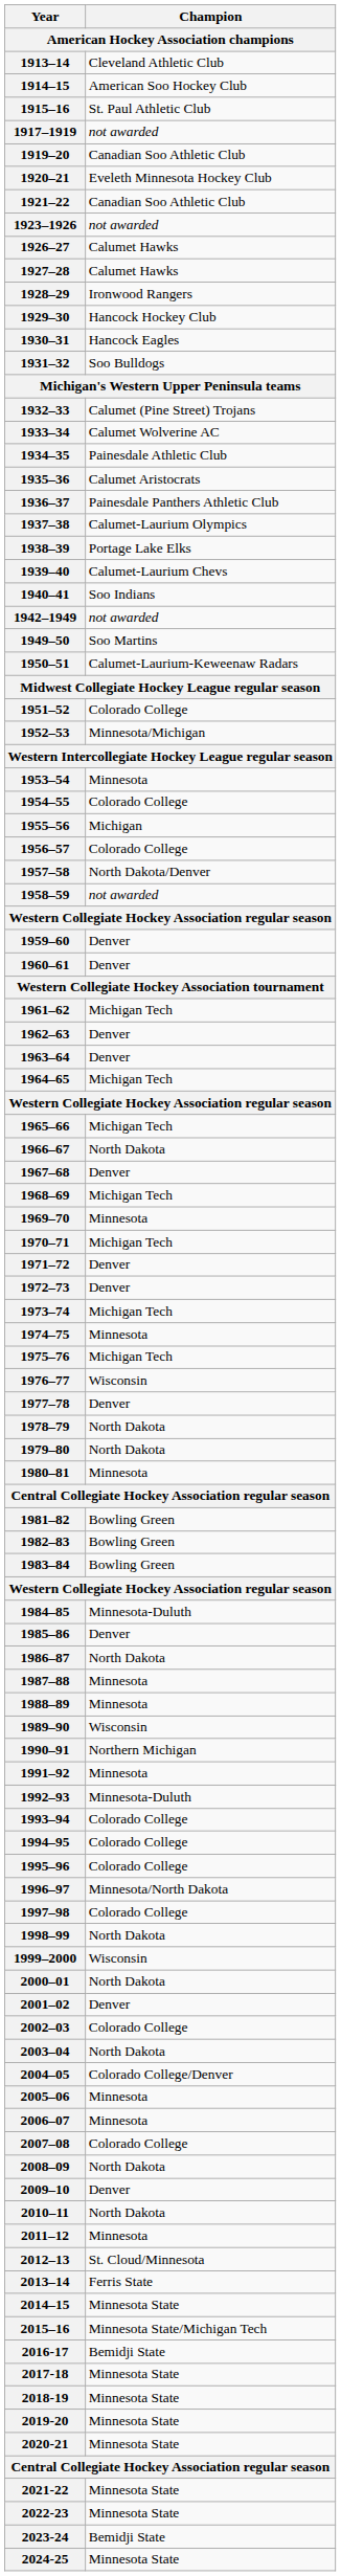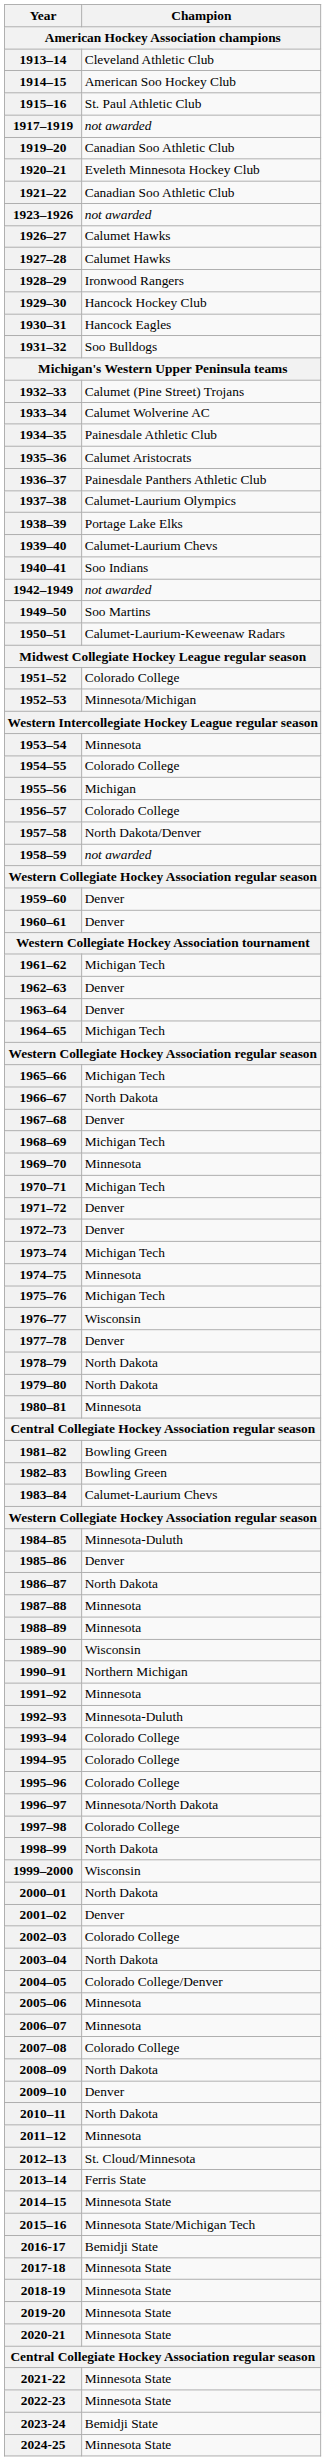1983–84 | Champion: Bowling Green -> Calumet-Laurium Chevs
